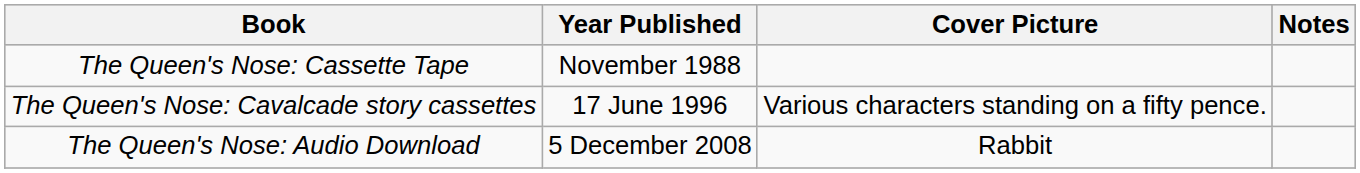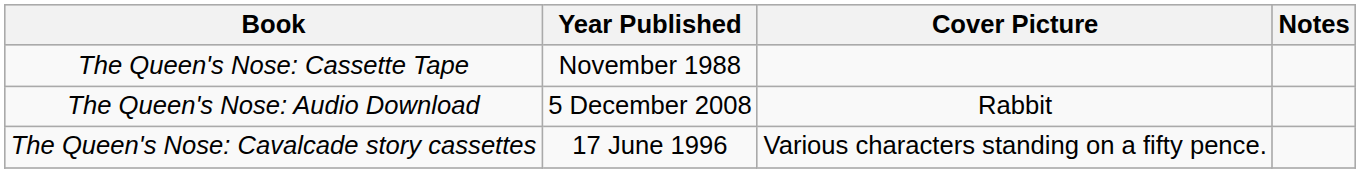rows swapped: The Queen's Nose: Cavalcade story cassettes <-> The Queen's Nose: Audio Download
